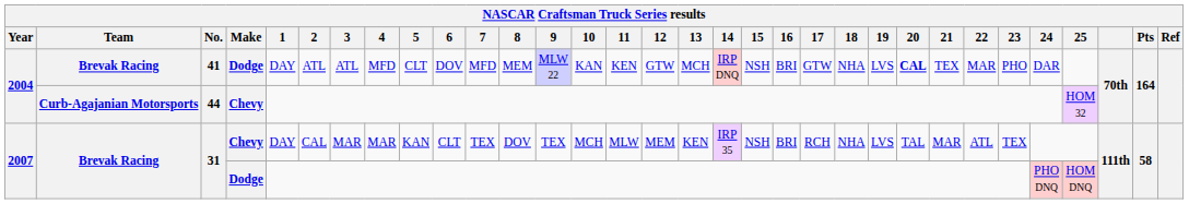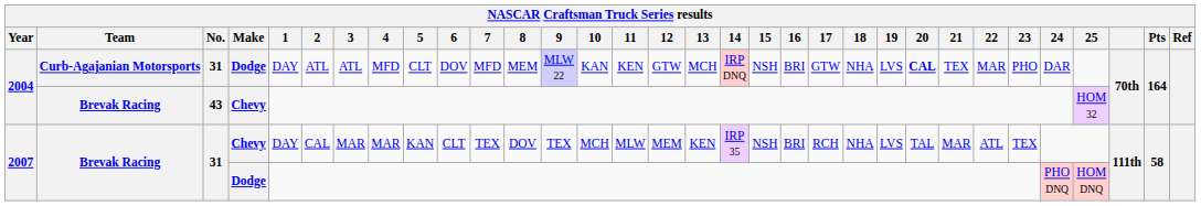2004 / Dodge | Team: Brevak Racing -> Curb-Agajanian Motorsports
2004 / Dodge | No.: 41 -> 31
2004 / Chevy | Team: Curb-Agajanian Motorsports -> Brevak Racing
2004 / Chevy | No.: 44 -> 43
